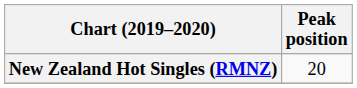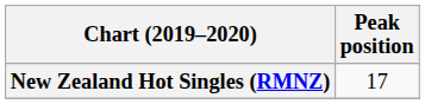New Zealand Hot Singles (RMNZ) | Peak position: 20 -> 17
